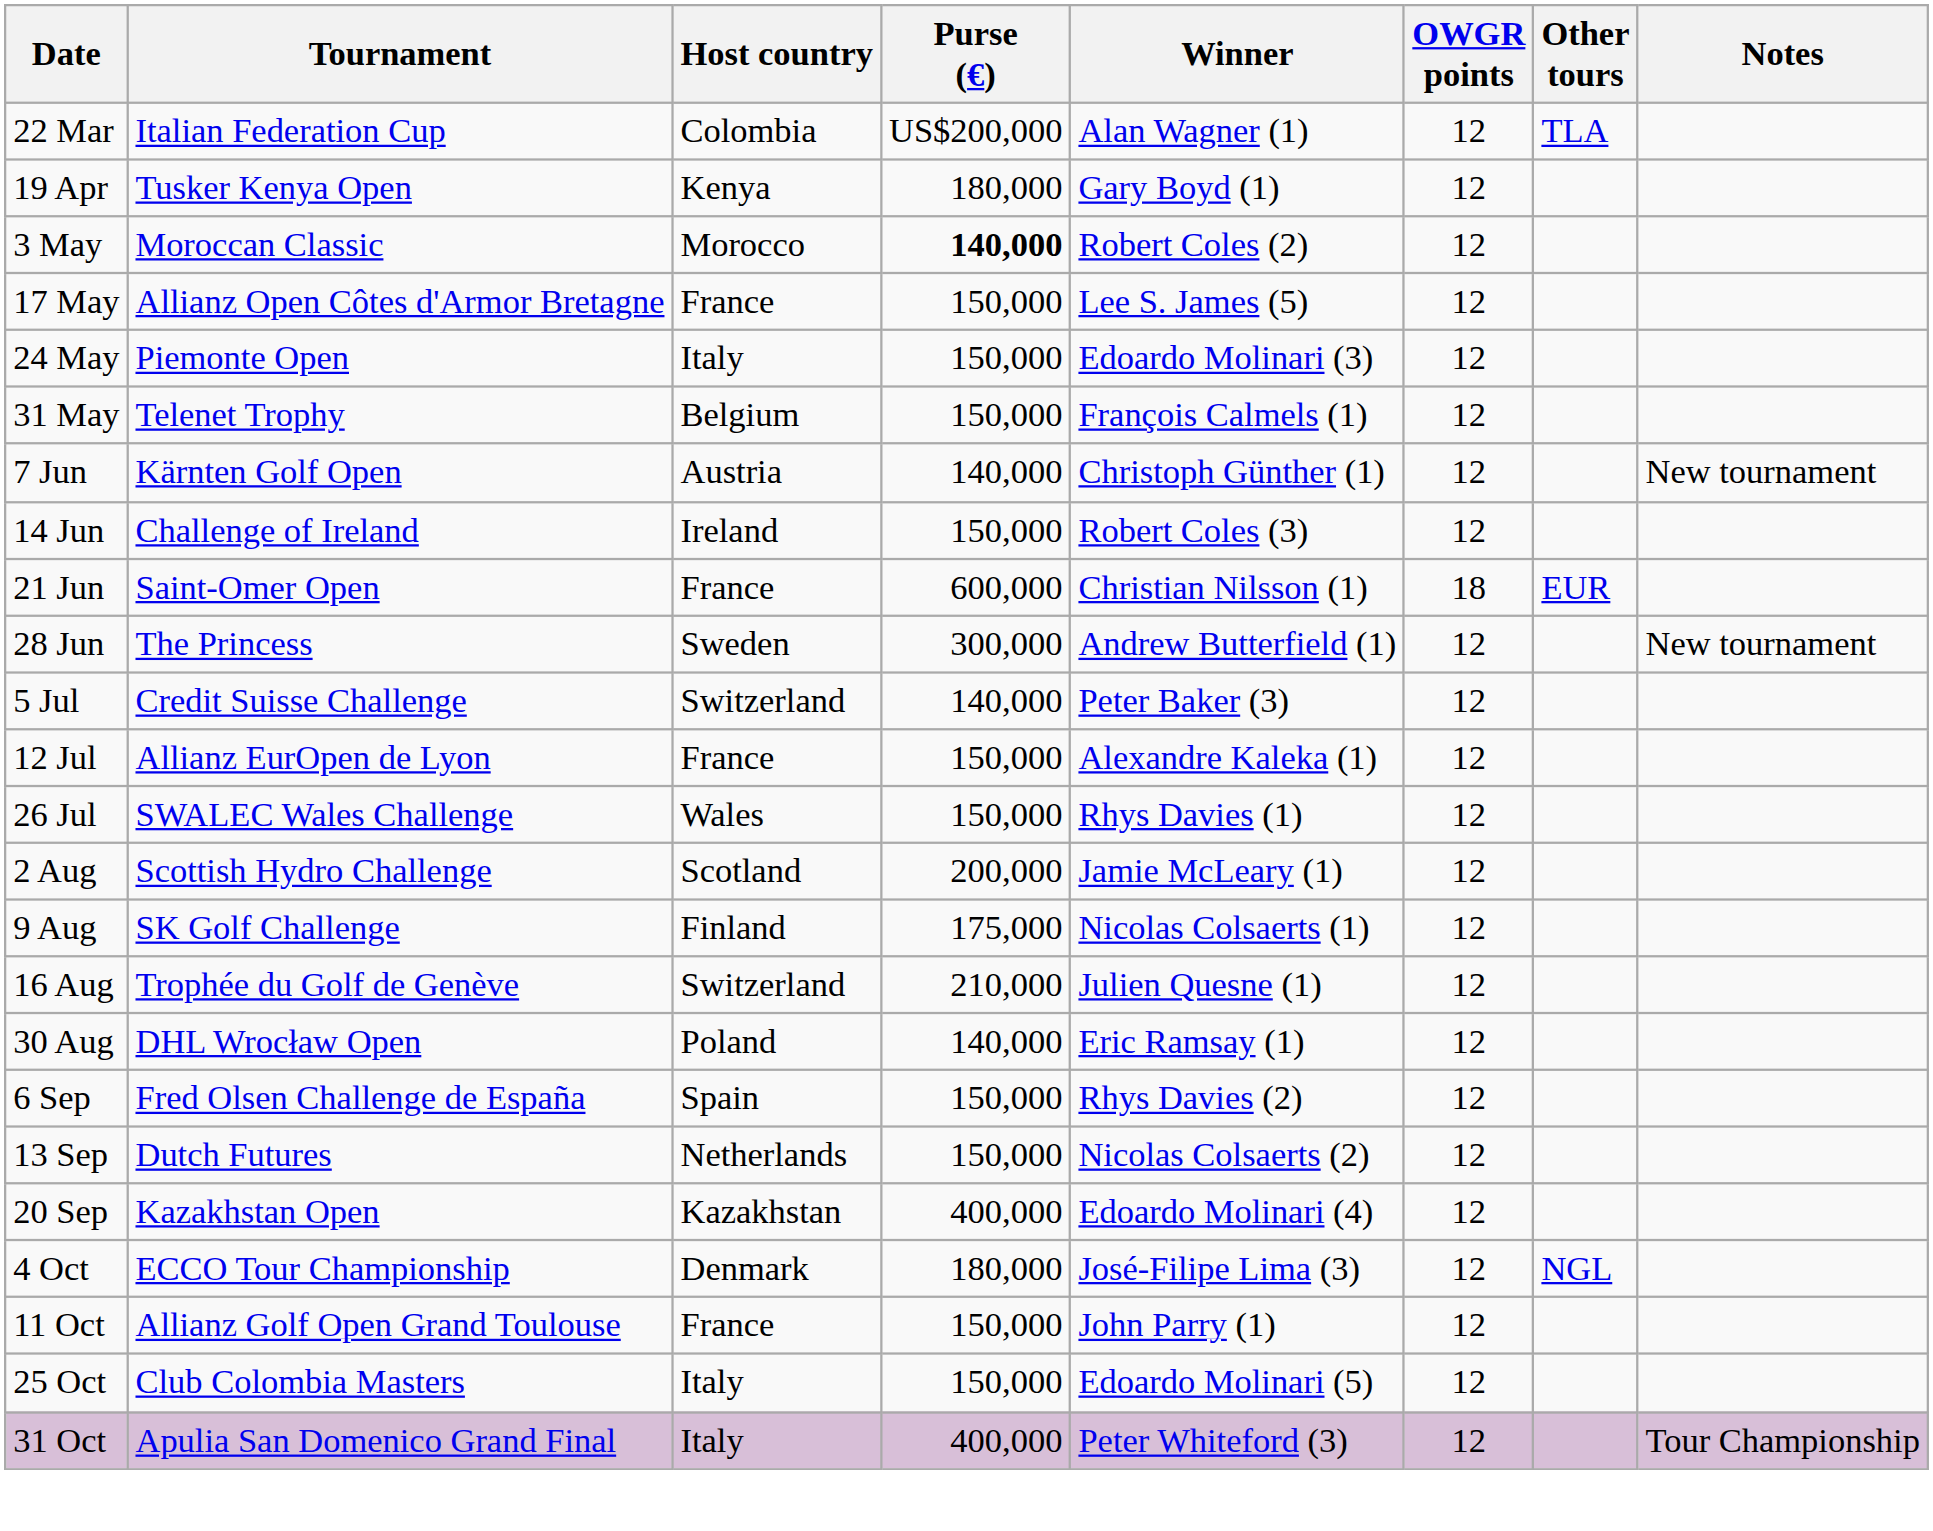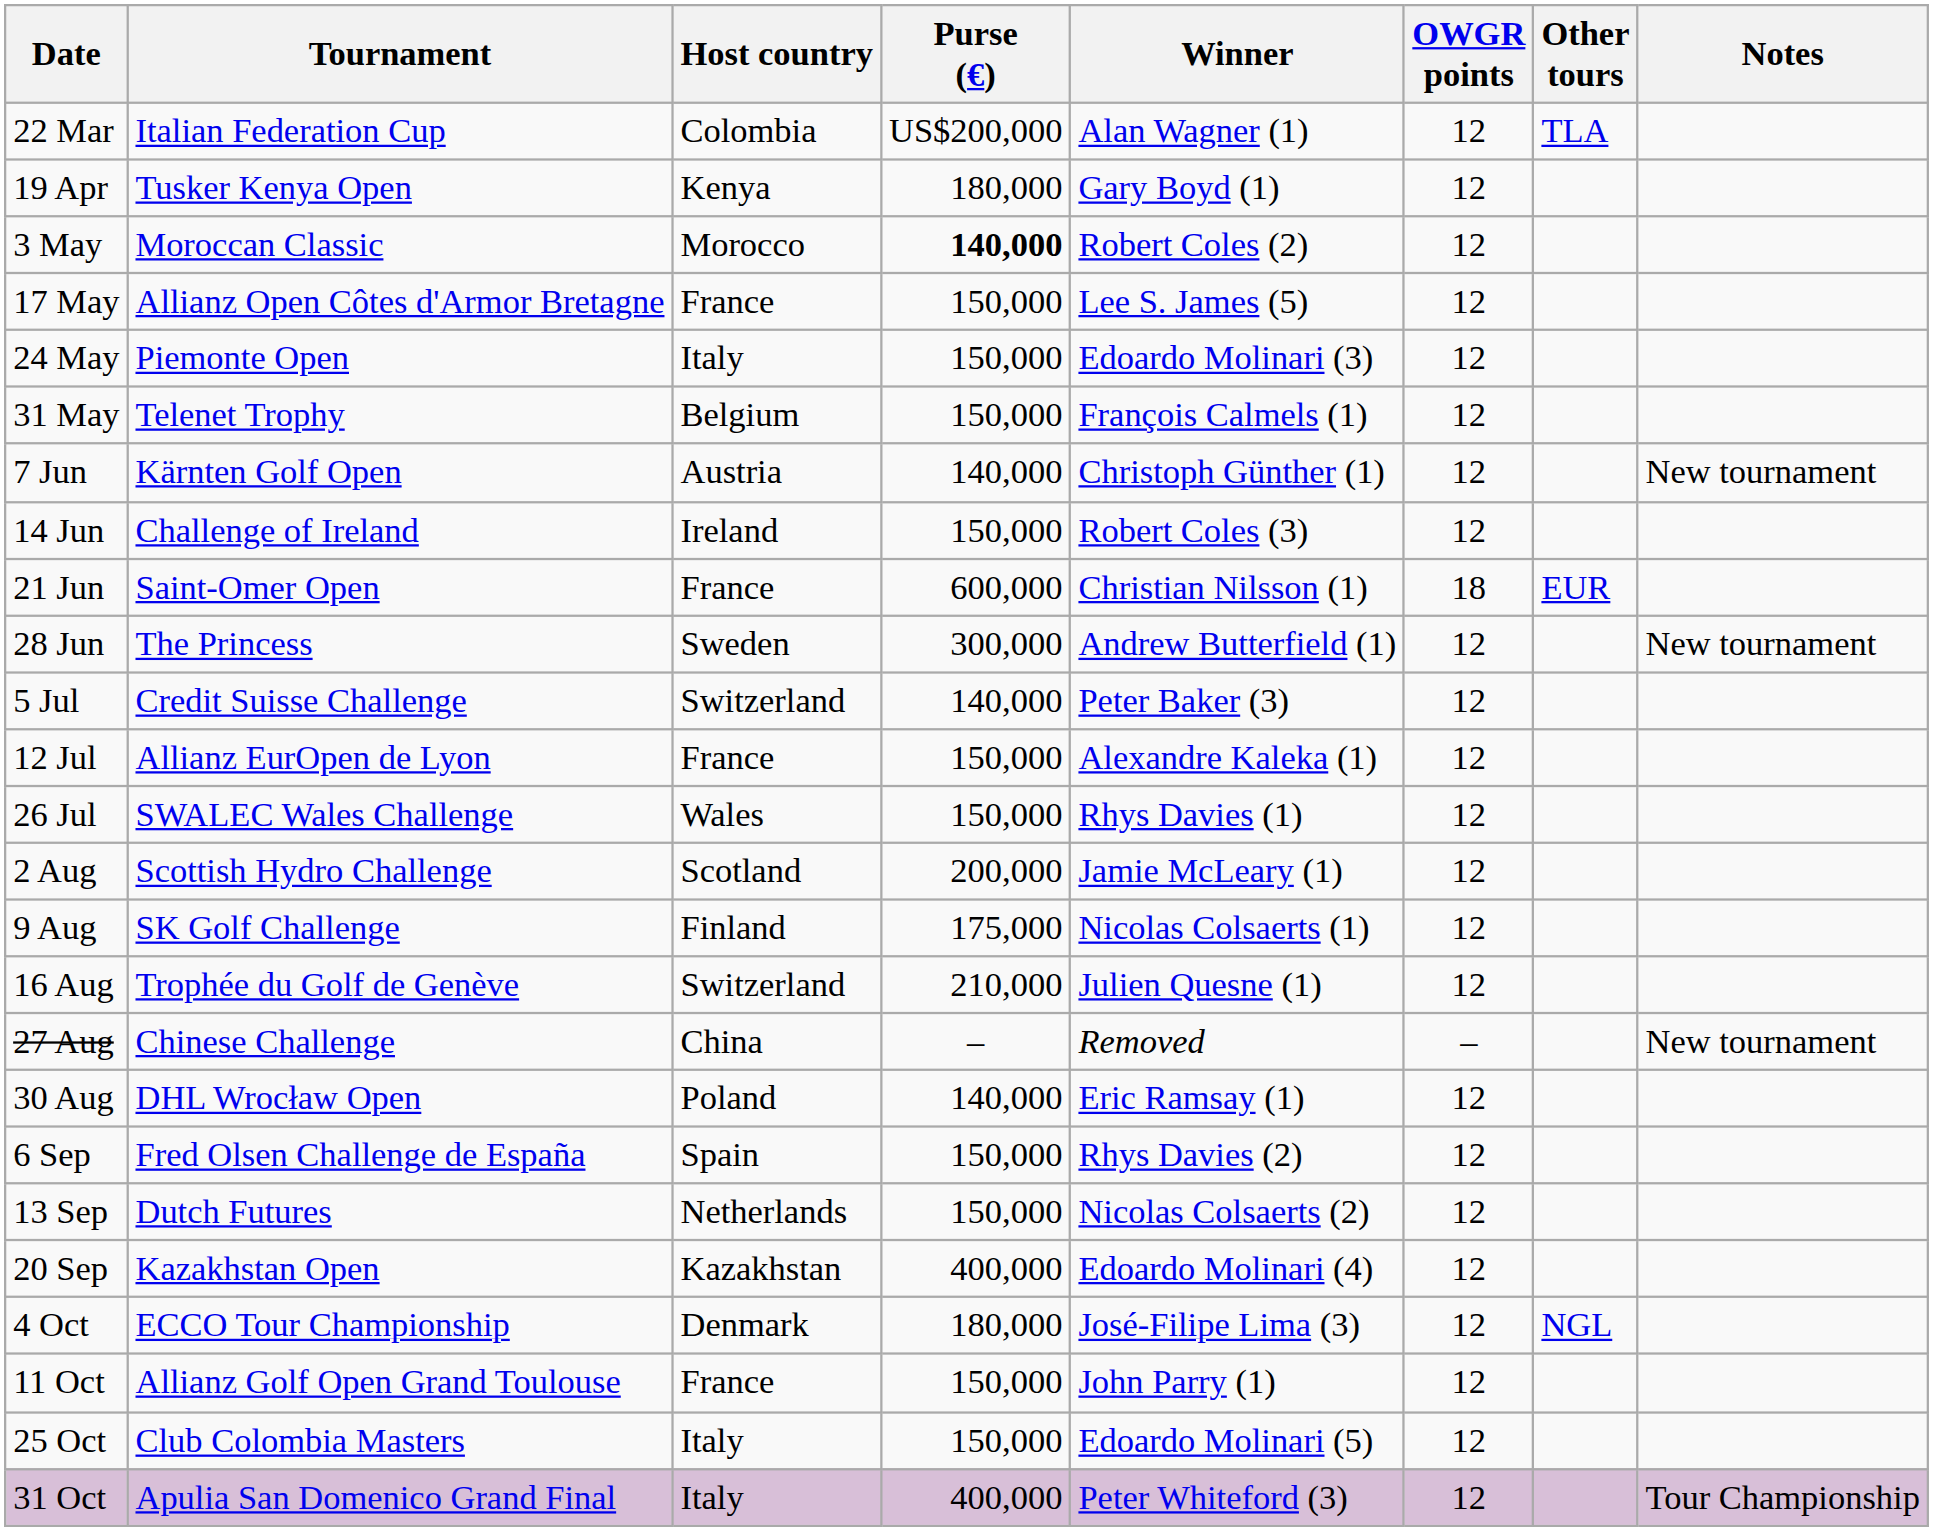+ row: 27 Aug | Chinese Challenge | China | – | Removed | – | New tournament
